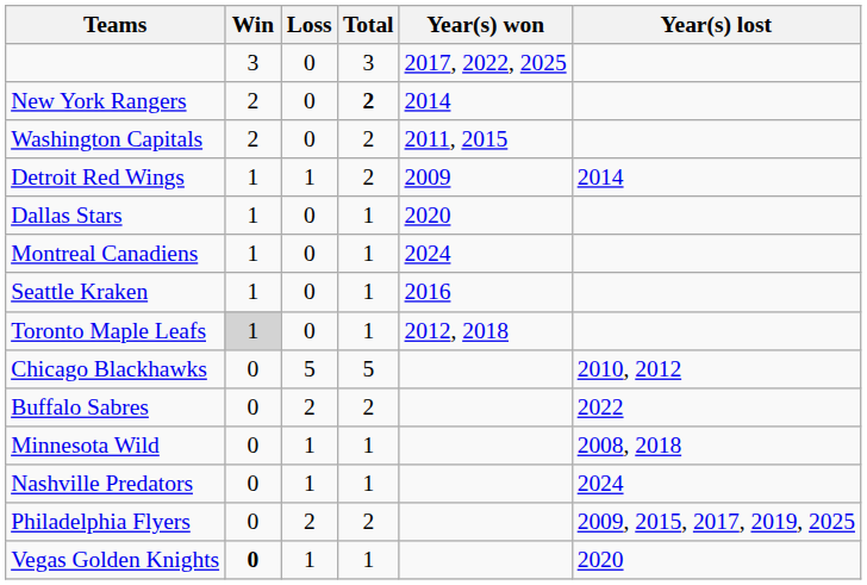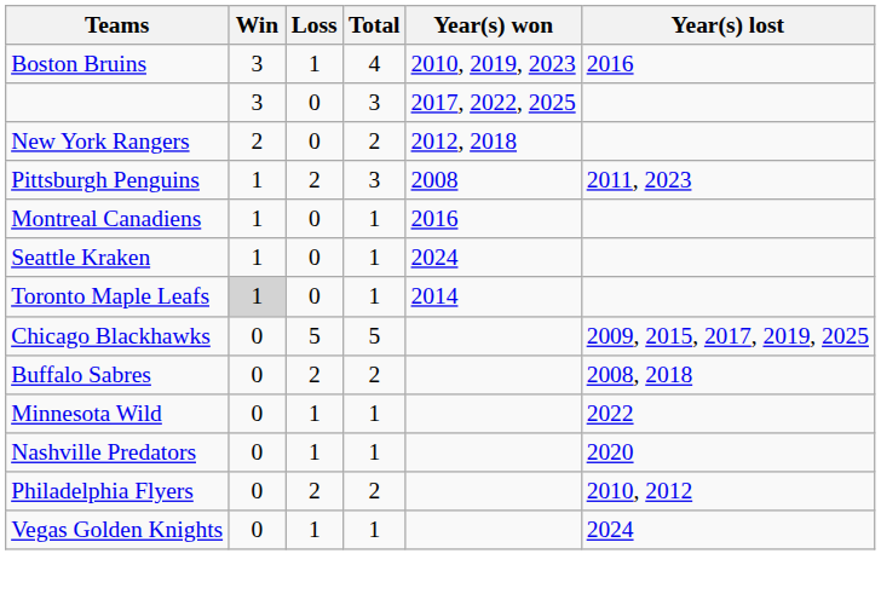+ row: Boston Bruins | 3 | 1 | 4 | 2010, 2019, 2023 | 2016
New York Rangers | Total: bold -> normal
New York Rangers | Year(s) won: 2014 -> 2012, 2018
- row: Washington Capitals | 2 | 0 | 2 | 2011, 2015
+ row: Pittsburgh Penguins | 1 | 2 | 3 | 2008 | 2011, 2023
- row: Detroit Red Wings | 1 | 1 | 2 | 2009 | 2014
- row: Dallas Stars | 1 | 0 | 1 | 2020
Montreal Canadiens | Year(s) won: 2024 -> 2016
Seattle Kraken | Year(s) won: 2016 -> 2024
Toronto Maple Leafs | Year(s) won: 2012, 2018 -> 2014
Chicago Blackhawks | Year(s) lost: 2010, 2012 -> 2009, 2015, 2017, 2019, 2025
Buffalo Sabres | Year(s) lost: 2022 -> 2008, 2018
Minnesota Wild | Year(s) lost: 2008, 2018 -> 2022
Nashville Predators | Year(s) lost: 2024 -> 2020
Philadelphia Flyers | Year(s) lost: 2009, 2015, 2017, 2019, 2025 -> 2010, 2012
Vegas Golden Knights | Win: bold -> normal
Vegas Golden Knights | Year(s) lost: 2020 -> 2024
